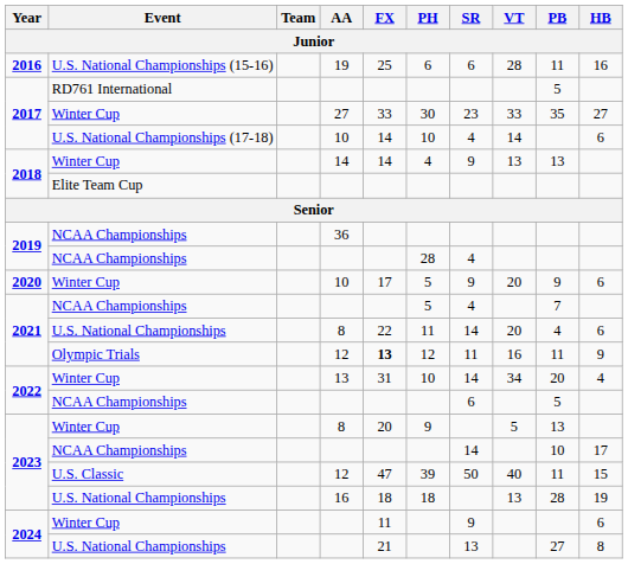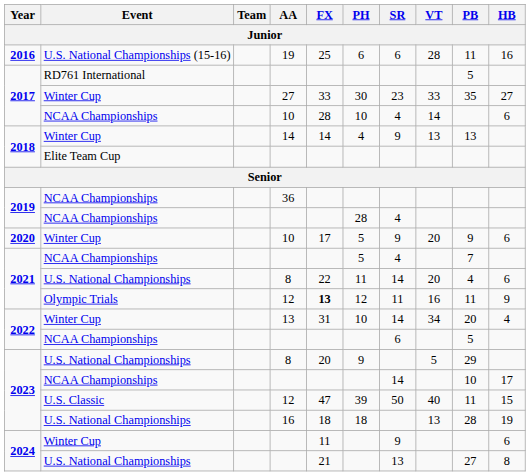2017 / 10 | Event: U.S. National Championships (17-18) -> NCAA Championships
2017 / 10 | FX: 14 -> 28
2023 / 8 | Event: Winter Cup -> U.S. National Championships
2023 / 8 | PB: 13 -> 29
